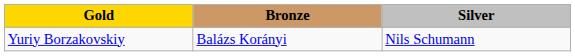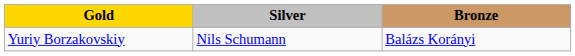columns swapped: Silver <-> Bronze
